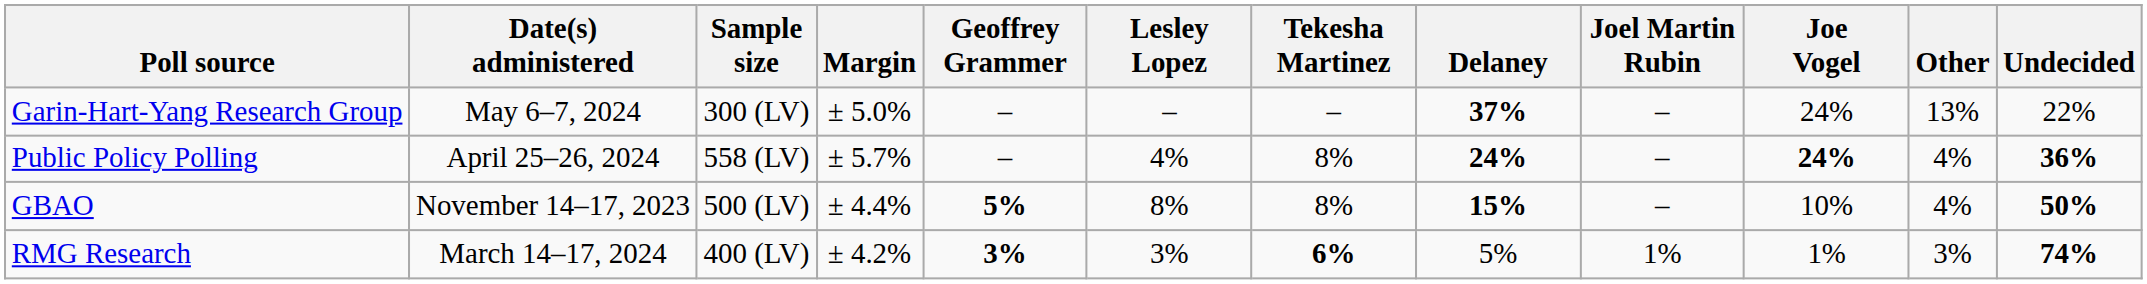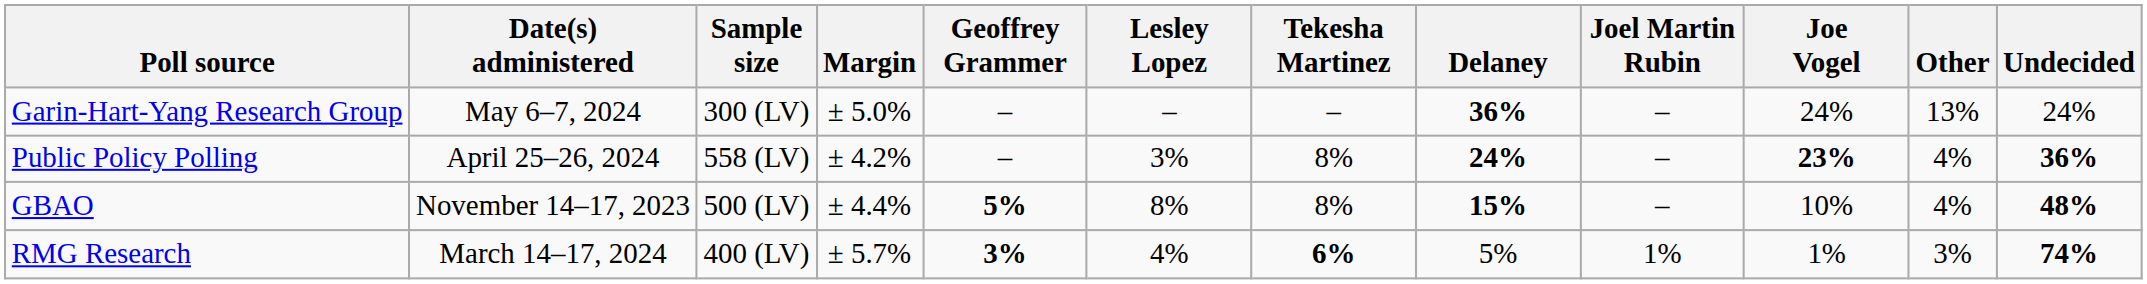Garin-Hart-Yang Research Group | Delaney: 37% -> 36%
Garin-Hart-Yang Research Group | Undecided: 22% -> 24%
Public Policy Polling | Margin: ± 5.7% -> ± 4.2%
Public Policy Polling | Lesley Lopez: 4% -> 3%
Public Policy Polling | Joe Vogel: 24% -> 23%
GBAO | Undecided: 50% -> 48%
RMG Research | Margin: ± 4.2% -> ± 5.7%
RMG Research | Lesley Lopez: 3% -> 4%
